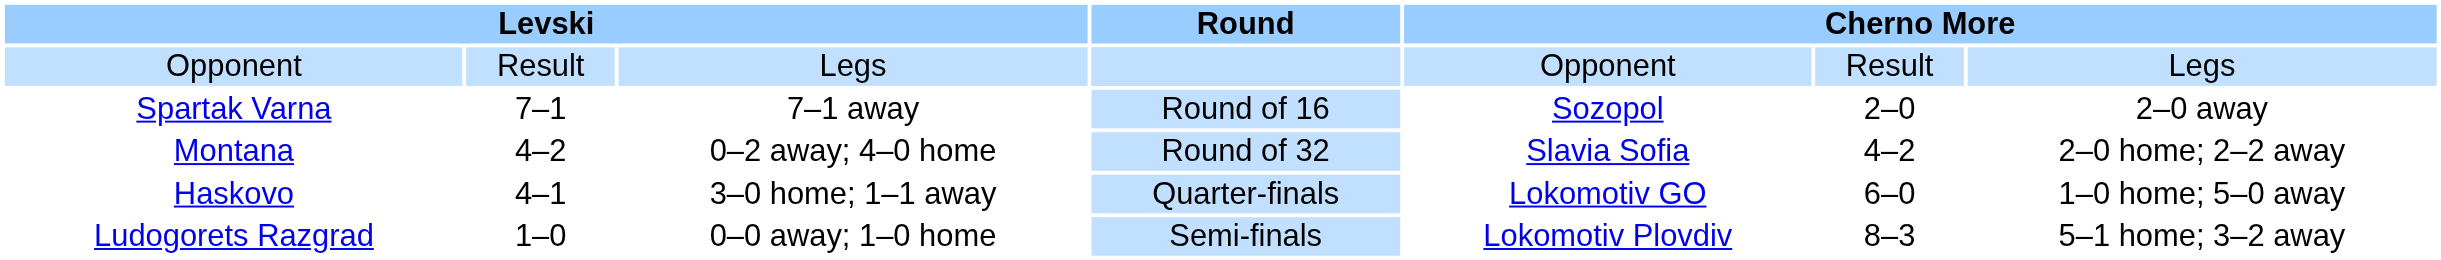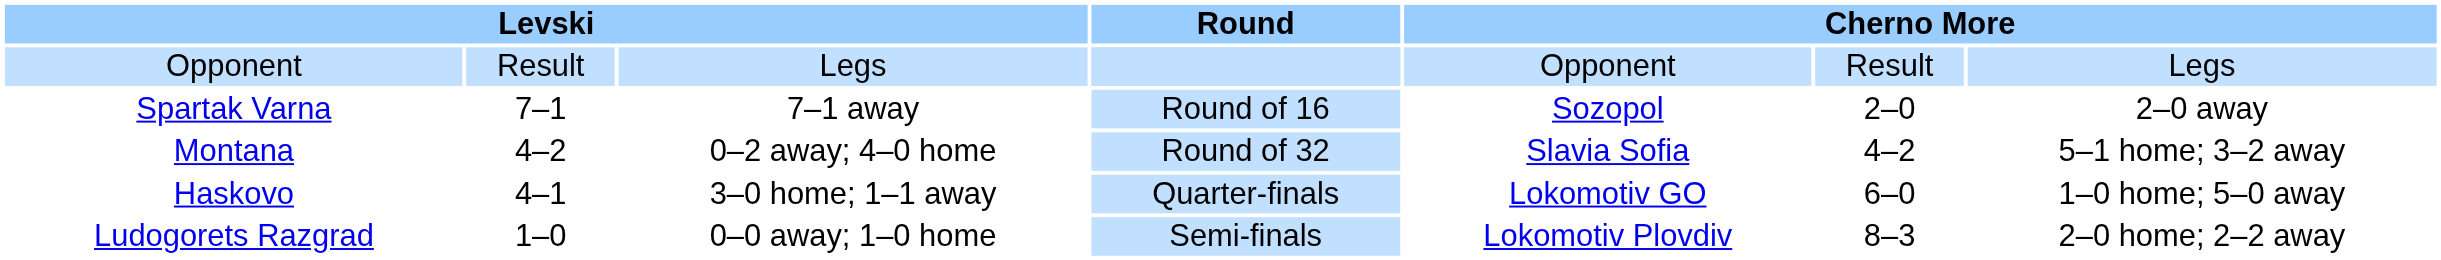Montana | column 7: 2–0 home; 2–2 away -> 5–1 home; 3–2 away
Ludogorets Razgrad | column 7: 5–1 home; 3–2 away -> 2–0 home; 2–2 away
